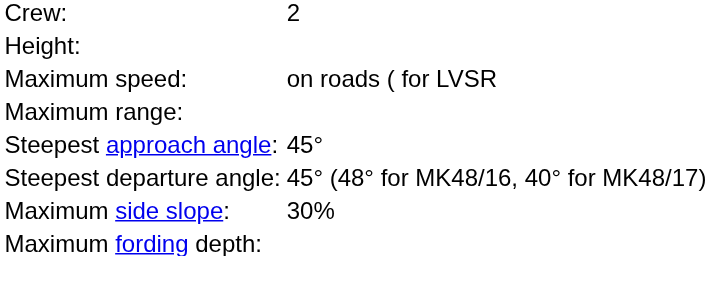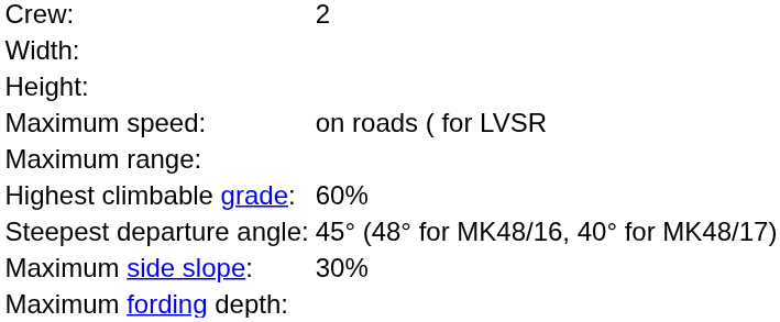+ row: Width:
+ row: Highest climbable grade: | 60%
- row: Steepest approach angle: | 45°
